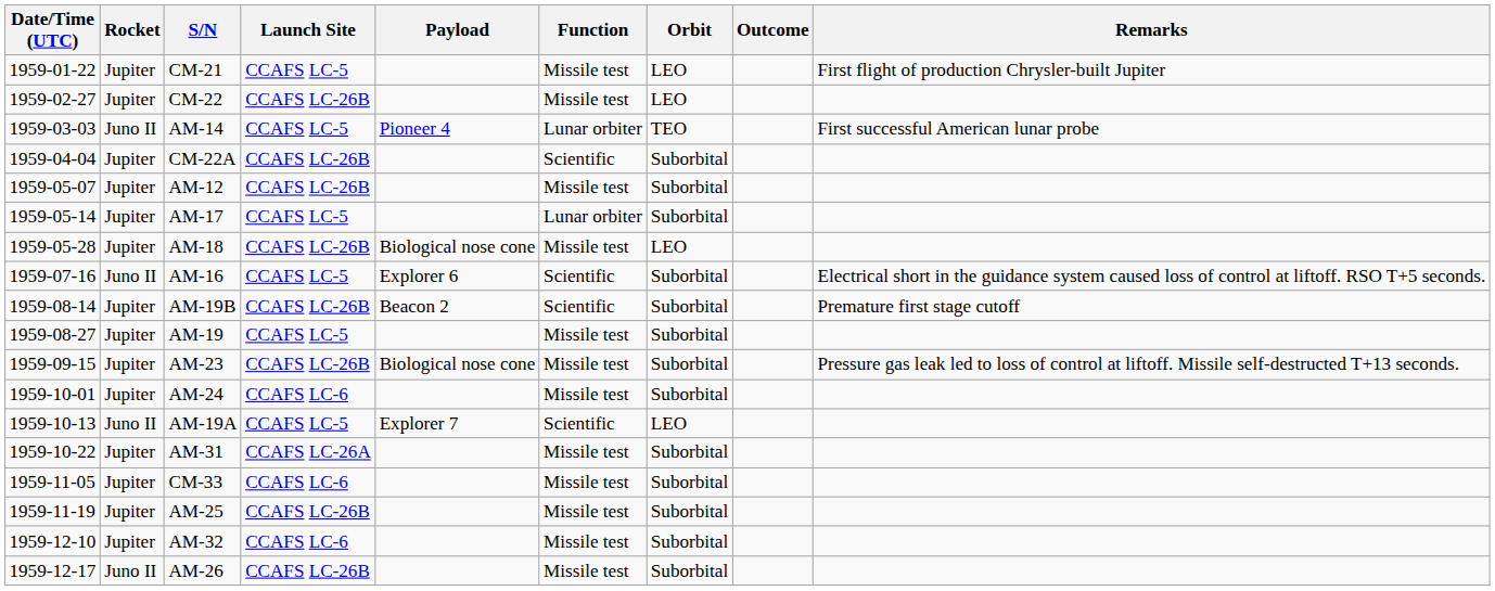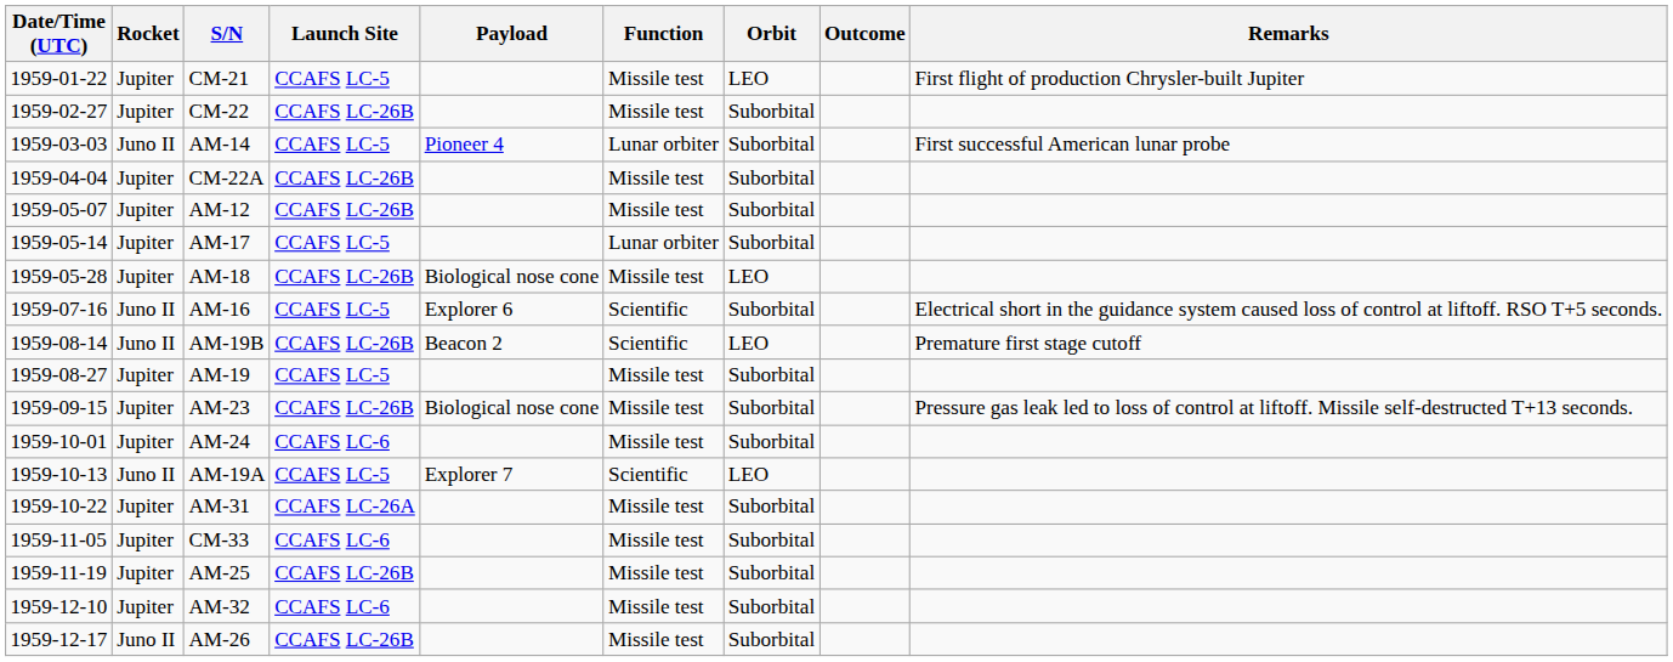CM-22 | Orbit: LEO -> Suborbital
AM-14 | Orbit: TEO -> Suborbital
CM-22A | Function: Scientific -> Missile test
AM-19B | Rocket: Jupiter -> Juno II
AM-19B | Orbit: Suborbital -> LEO
